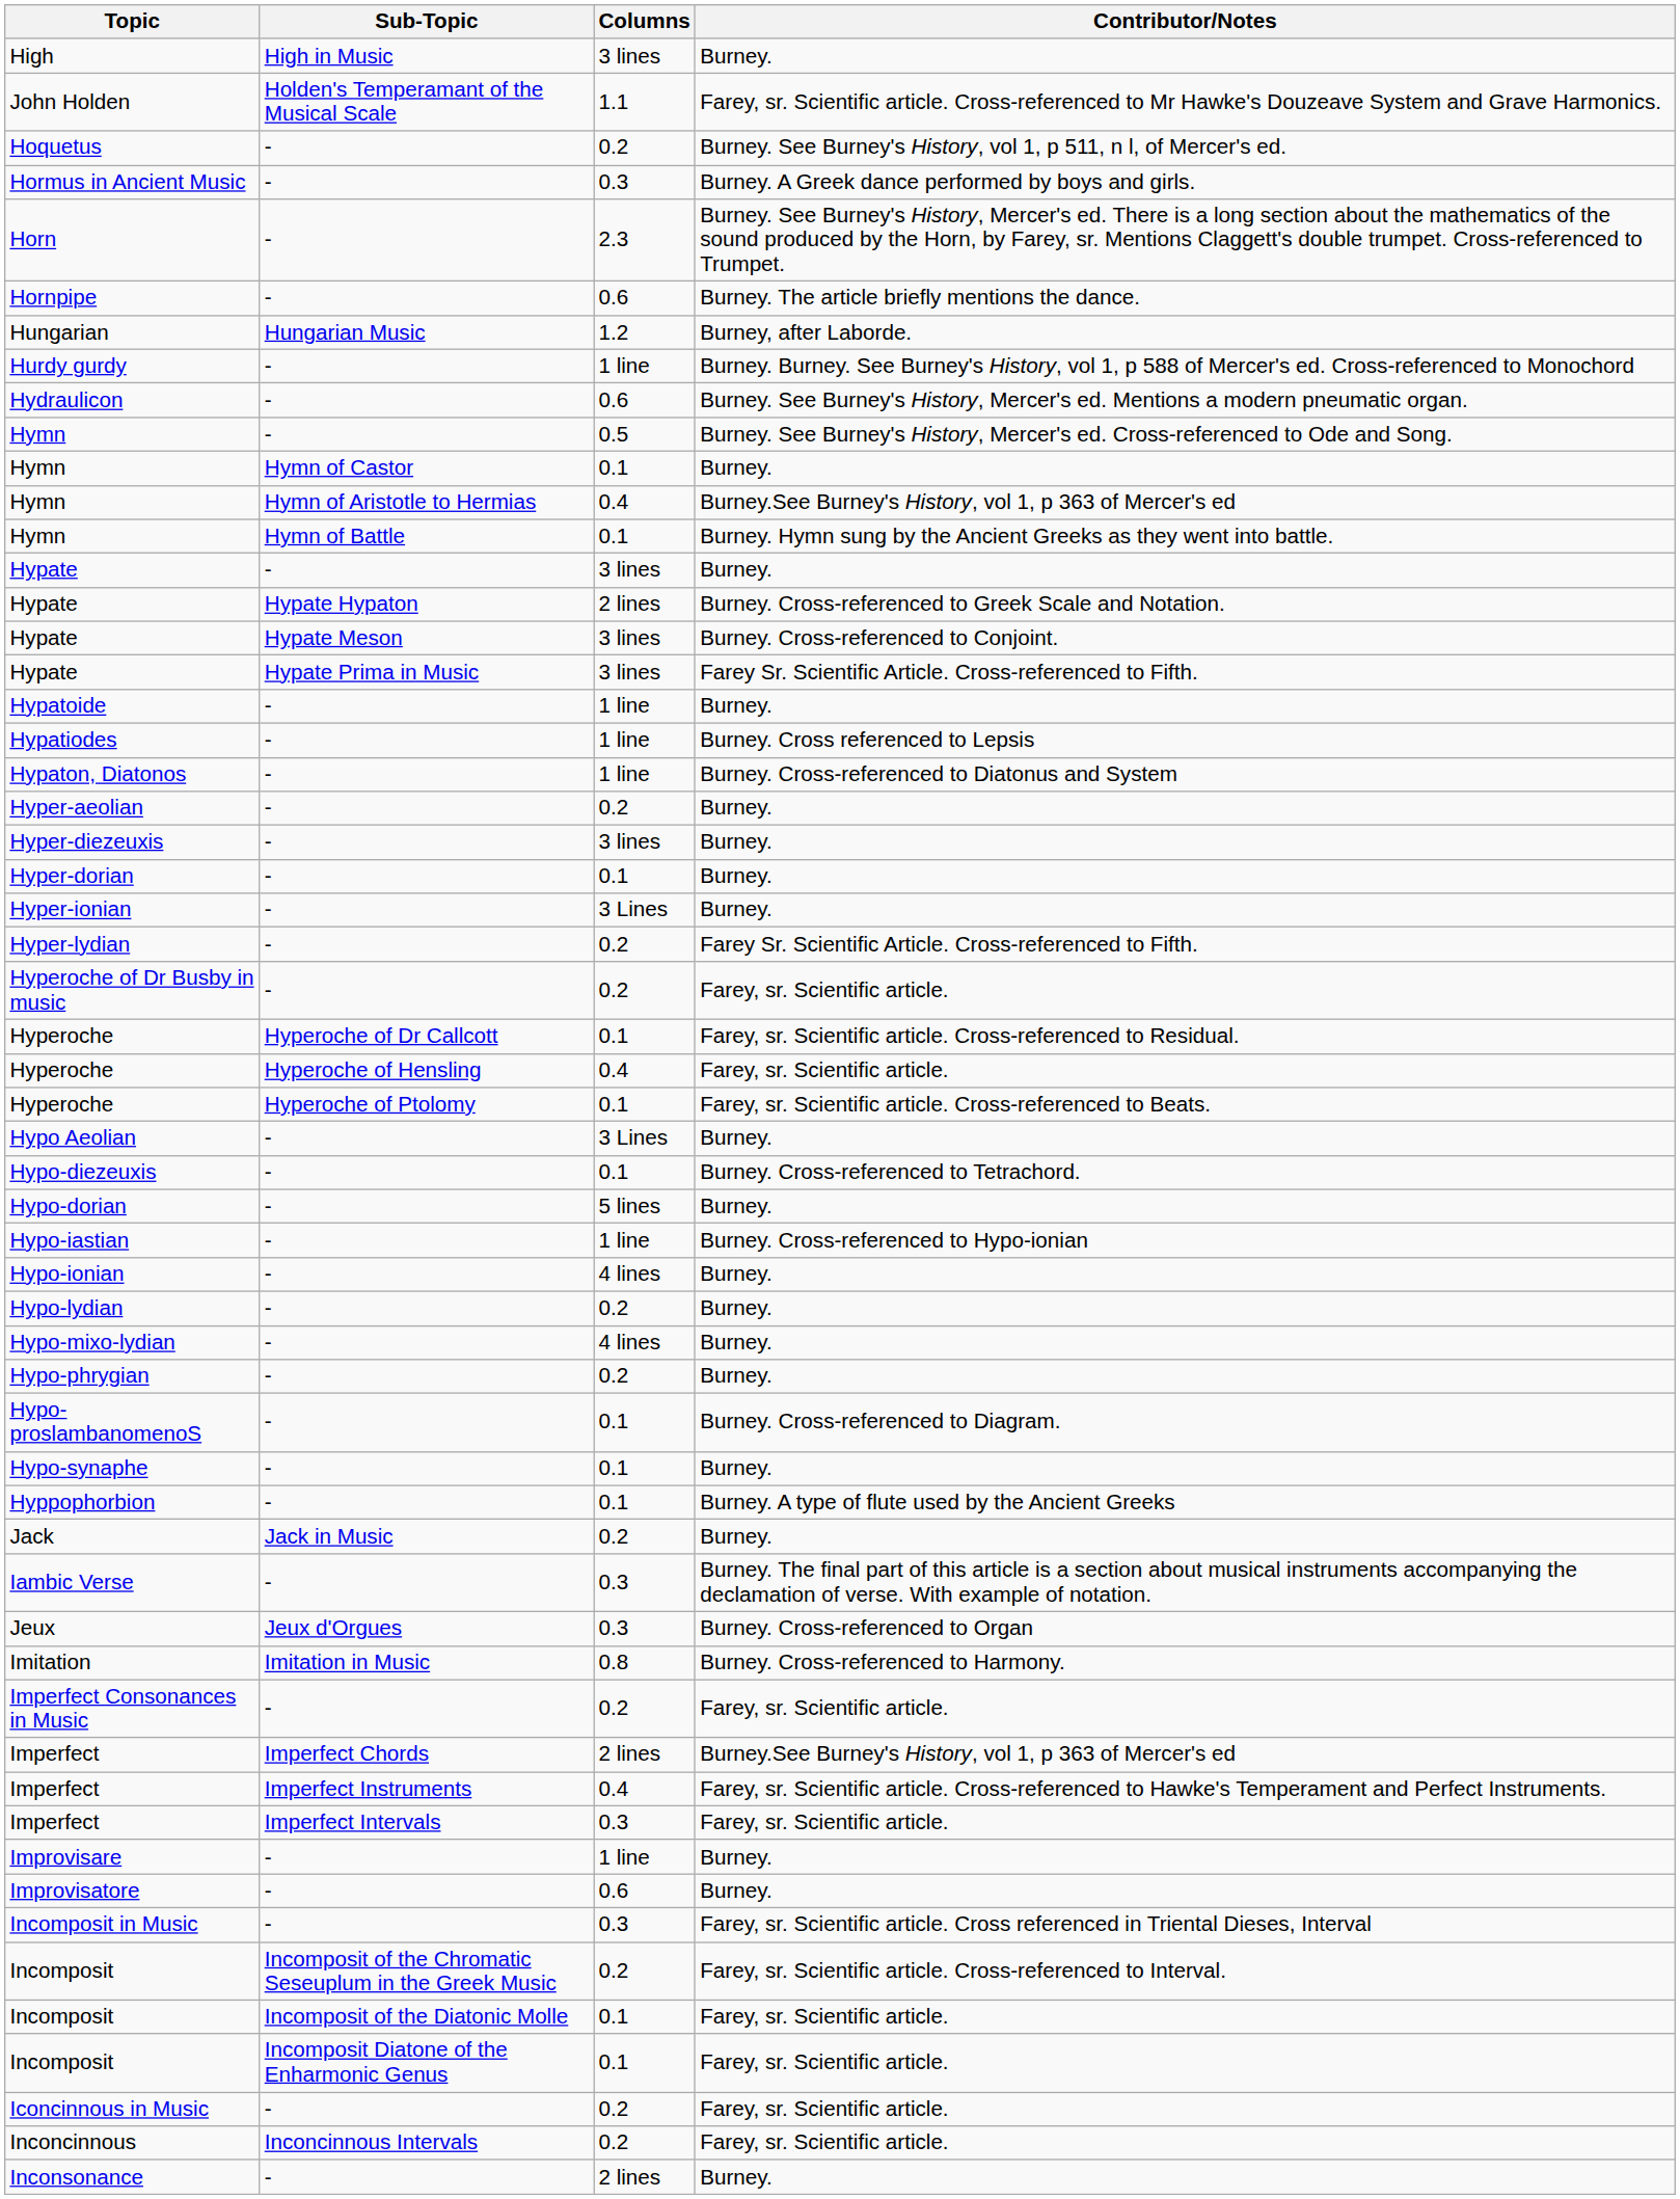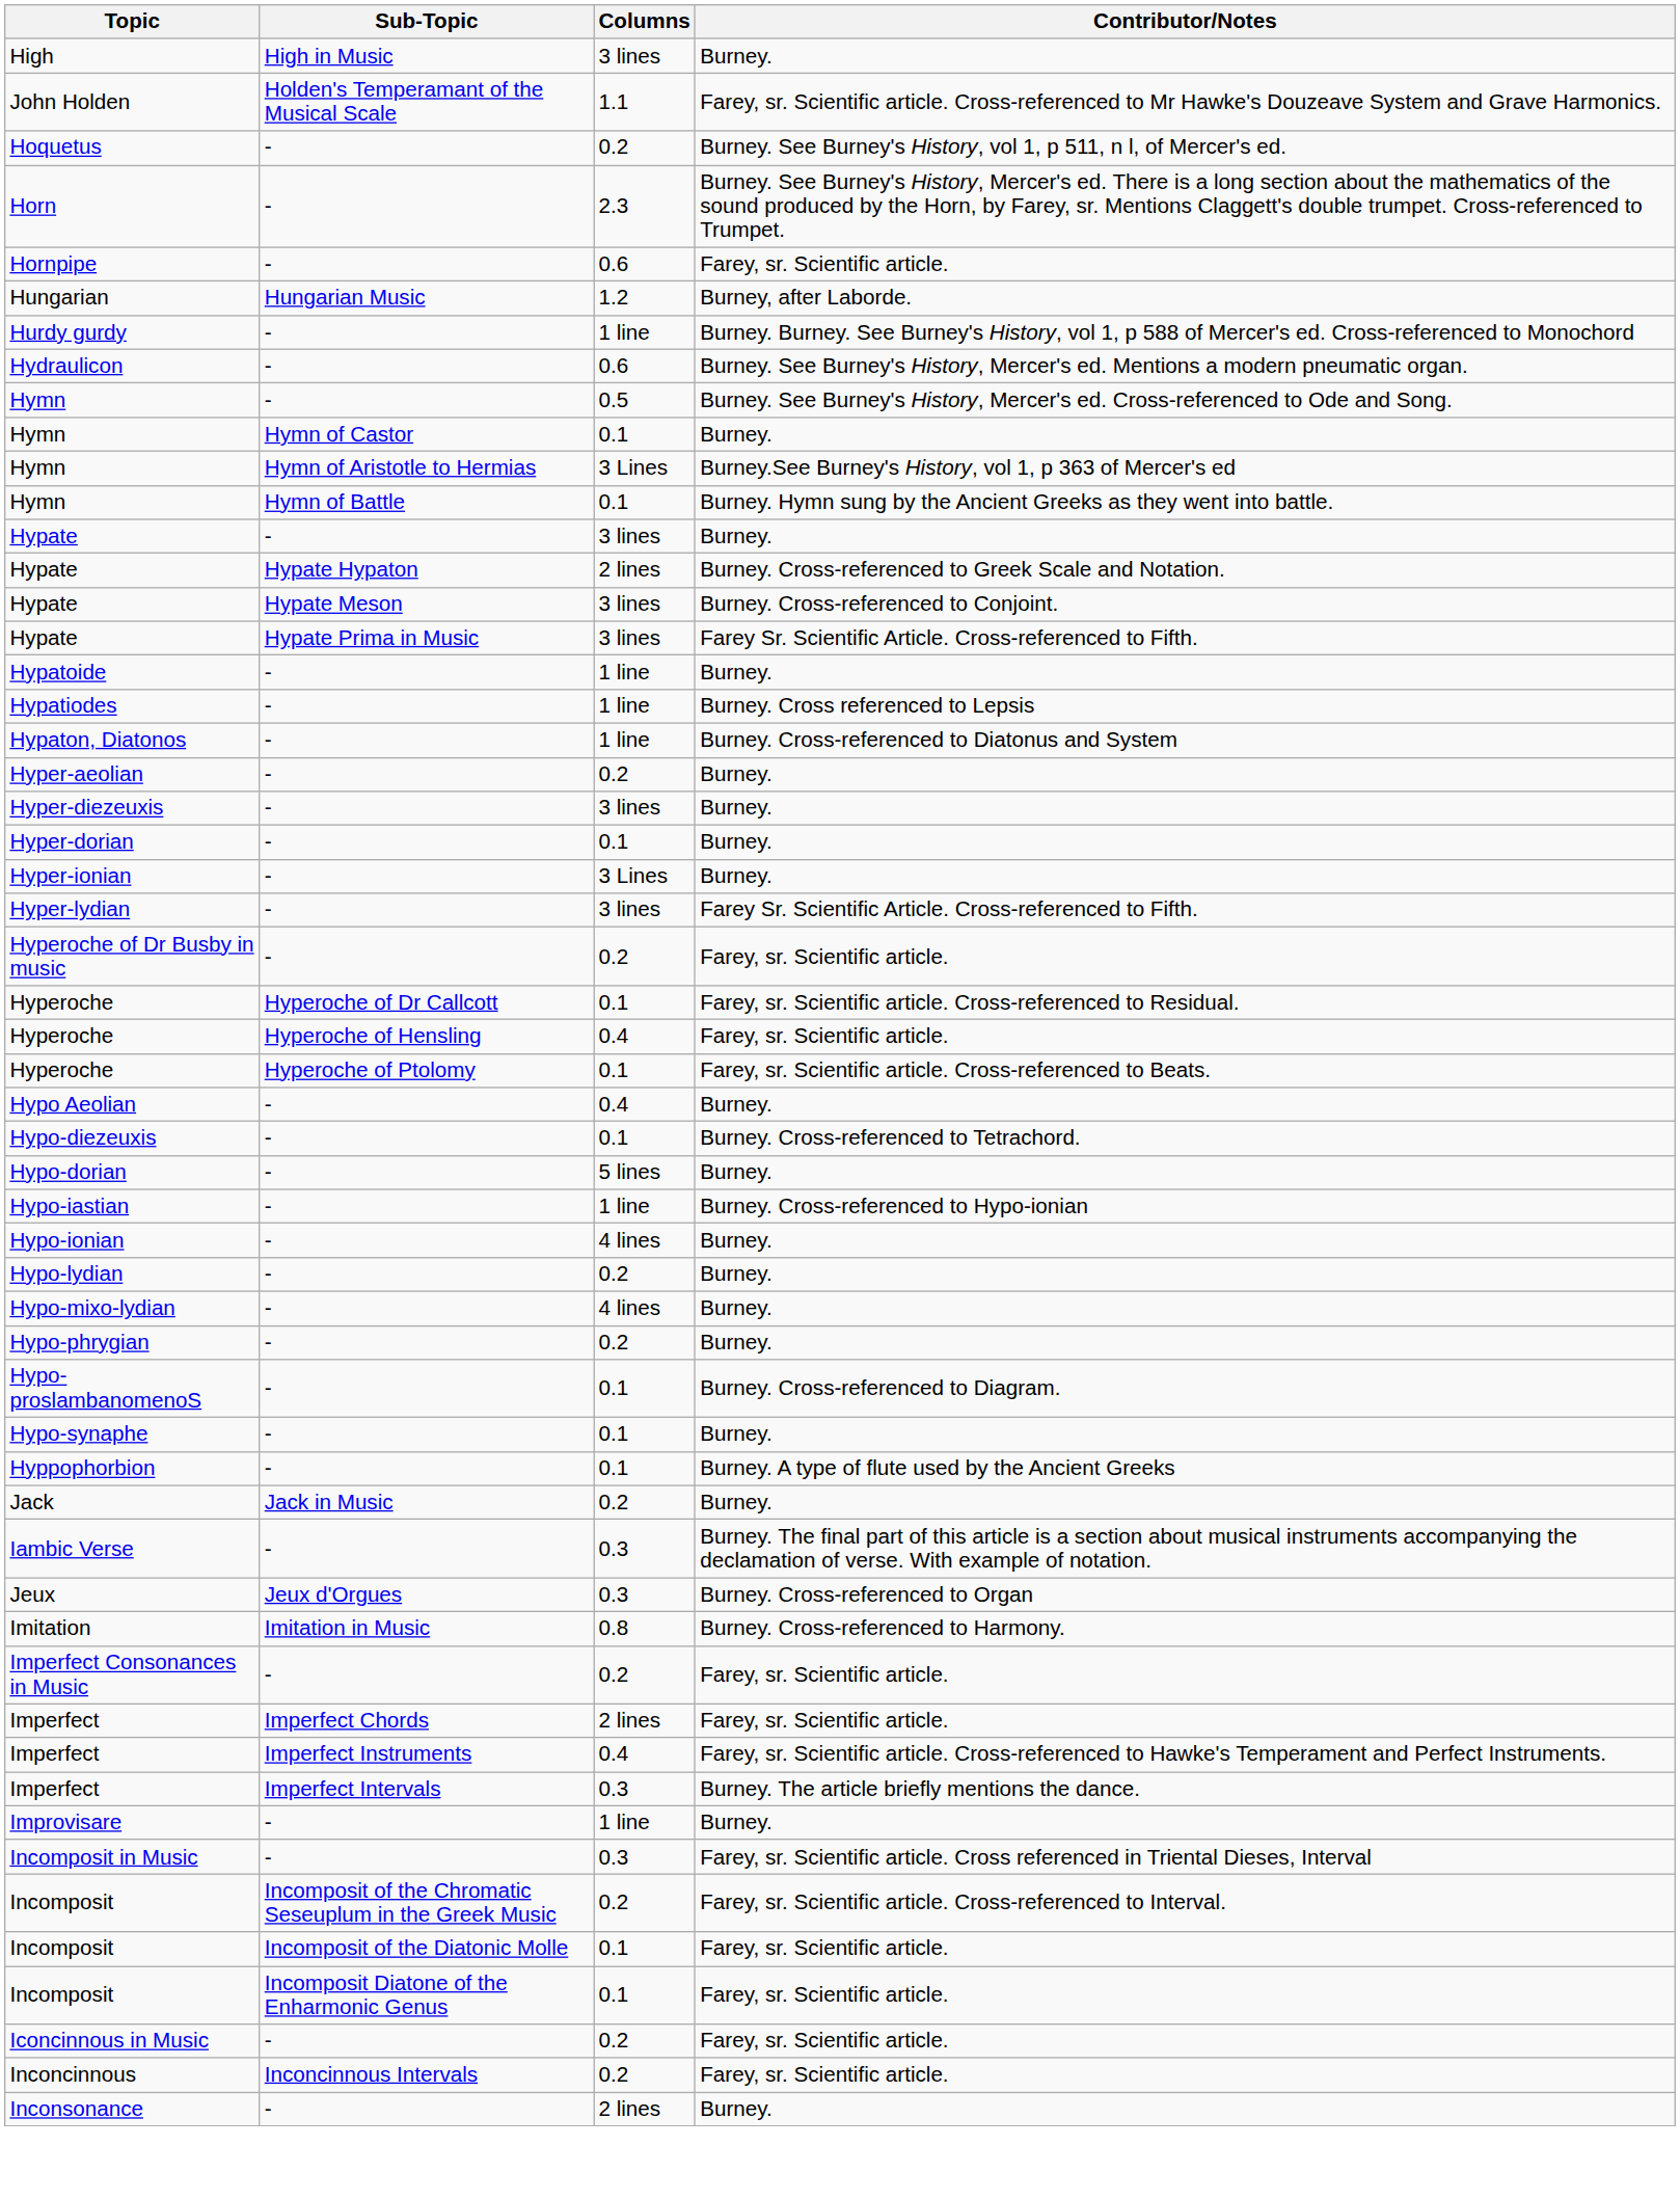- row: Hormus in Ancient Music | - | 0.3 | Burney. A Greek dance performed by boys and girls.
Hornpipe | Contributor/Notes: Burney. The article briefly mentions the dance. -> Farey, sr. Scientific article.
Hymn / Hymn of Aristotle to Hermias | Columns: 0.4 -> 3 Lines
Hyper-lydian | Columns: 0.2 -> 3 lines
Hypo Aeolian | Columns: 3 Lines -> 0.4
Imperfect / Imperfect Chords | Contributor/Notes: Burney.See Burney's History, vol 1, p 363 of Mercer's ed -> Farey, sr. Scientific article.
Imperfect / Imperfect Intervals | Contributor/Notes: Farey, sr. Scientific article. -> Burney. The article briefly mentions the dance.
- row: Improvisatore | - | 0.6 | Burney.
